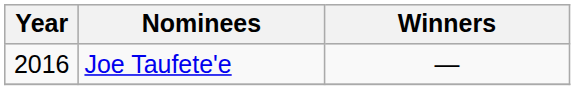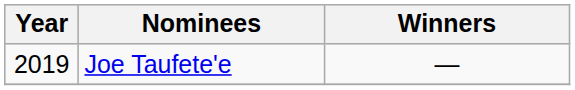Joe Taufete'e | Year: 2016 -> 2019
